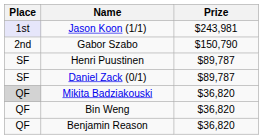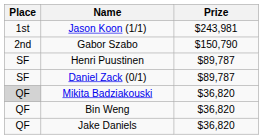Jason Koon (1/1) | Place: lavender background -> no background
- row: QF | Benjamin Reason | $36,820
+ row: QF | Jake Daniels | $36,820
